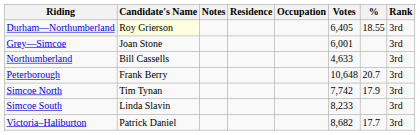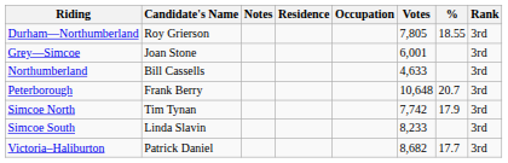Durham—Northumberland | Candidate's Name: lightyellow background -> no background
Durham—Northumberland | Votes: 6,405 -> 7,805
